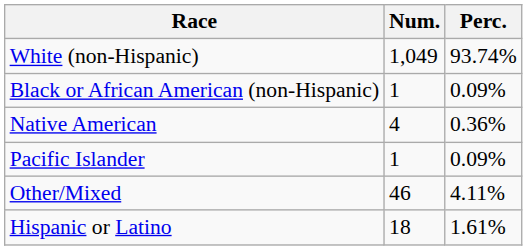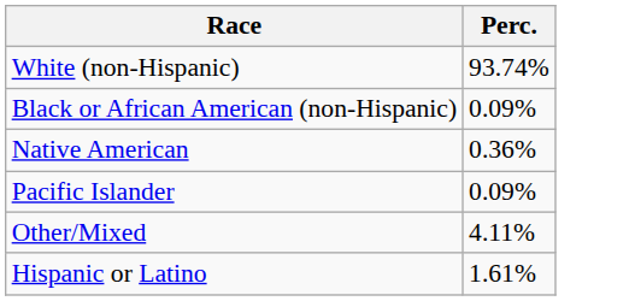- column: Num. | 1,049 | 1 | 4 | 1 | 46 | 18
